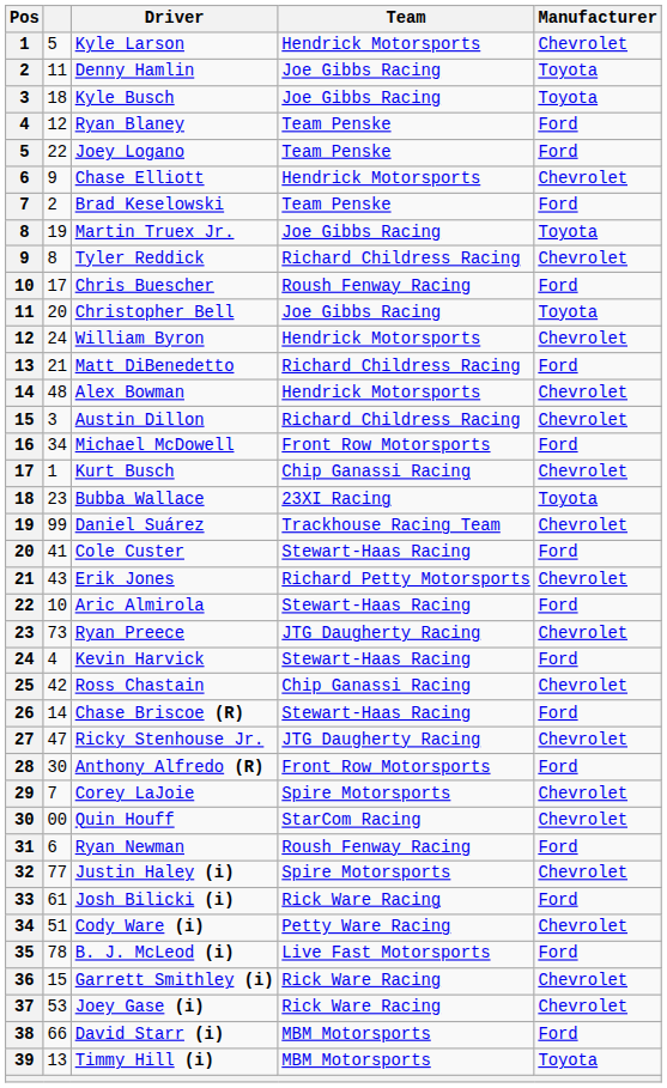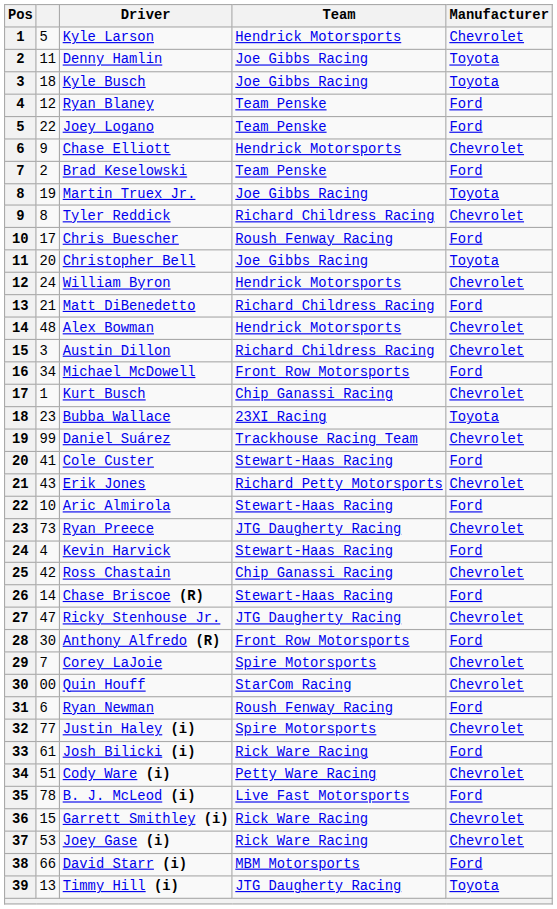Timmy Hill (i) | Team: MBM Motorsports -> JTG Daugherty Racing
